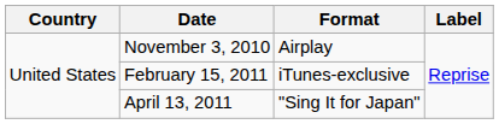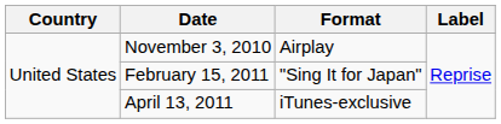February 15, 2011 | Format: iTunes-exclusive -> "Sing It for Japan"
April 13, 2011 | Format: "Sing It for Japan" -> iTunes-exclusive
